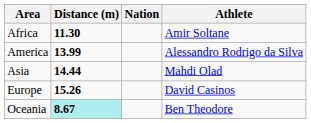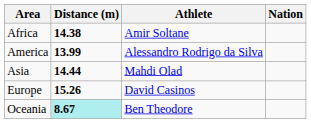columns swapped: Athlete <-> Nation
Africa | Distance (m): 11.30 -> 14.38
